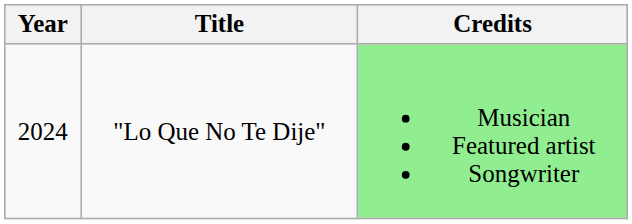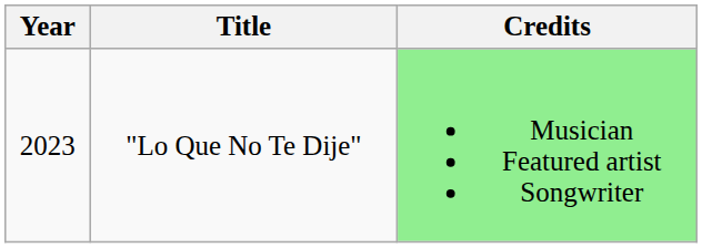"Lo Que No Te Dije" | Year: 2024 -> 2023
